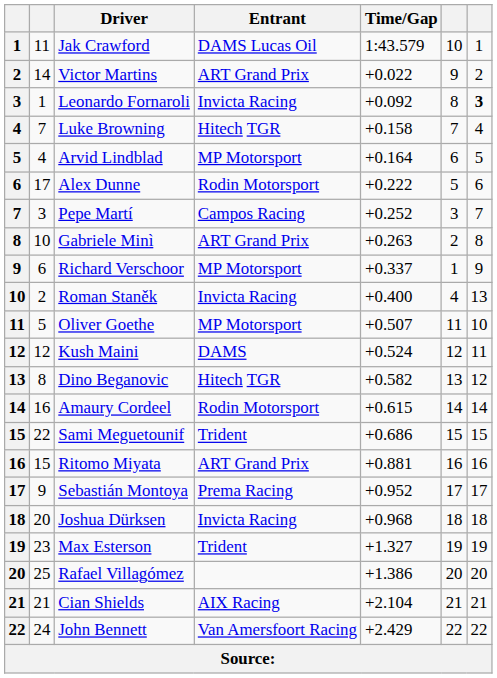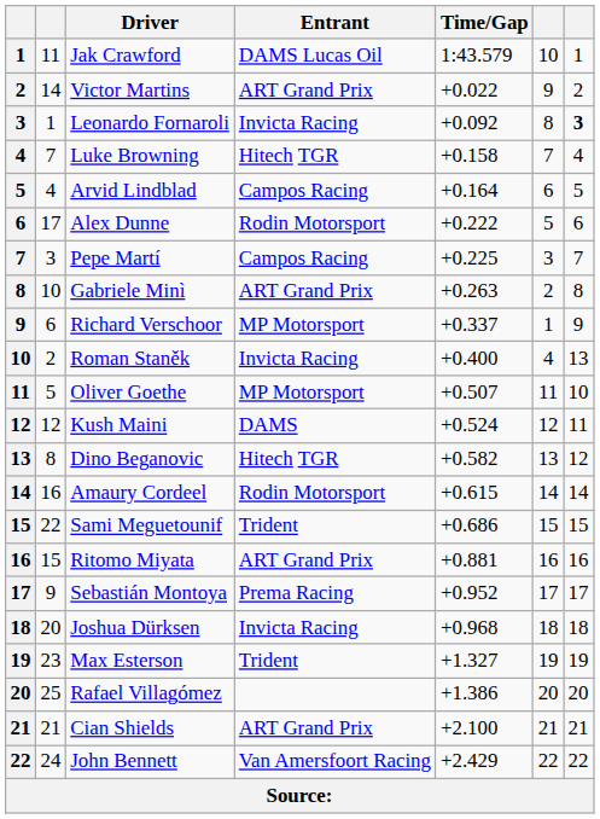Arvid Lindblad | Entrant: MP Motorsport -> Campos Racing
Pepe Martí | Time/Gap: +0.252 -> +0.225
Cian Shields | Entrant: AIX Racing -> ART Grand Prix
Cian Shields | Time/Gap: +2.104 -> +2.100
